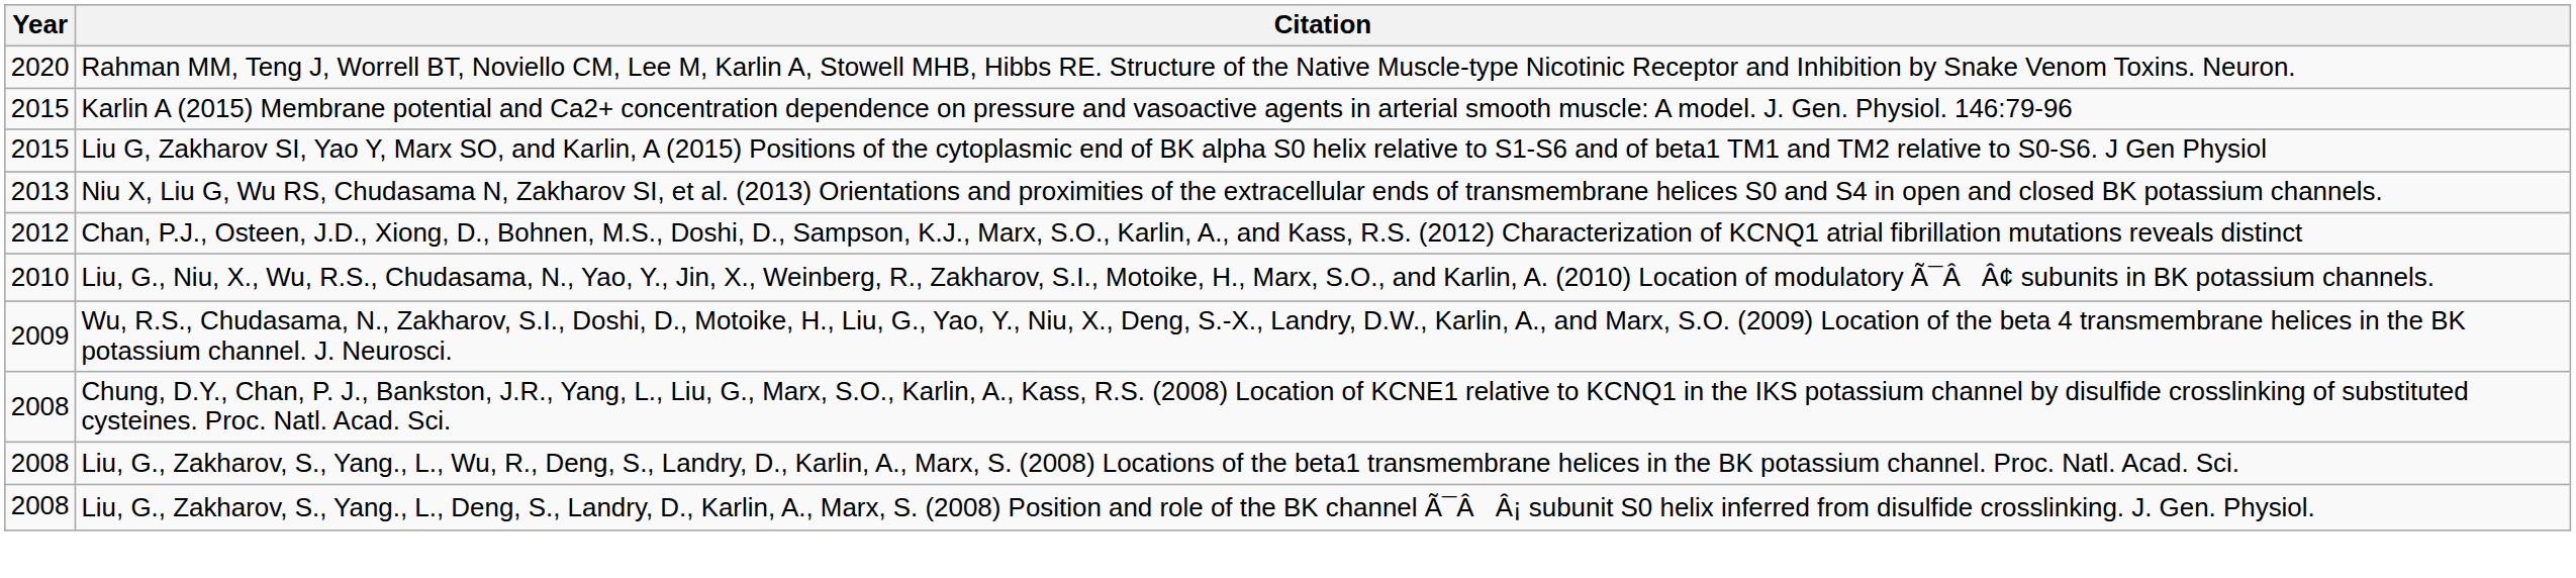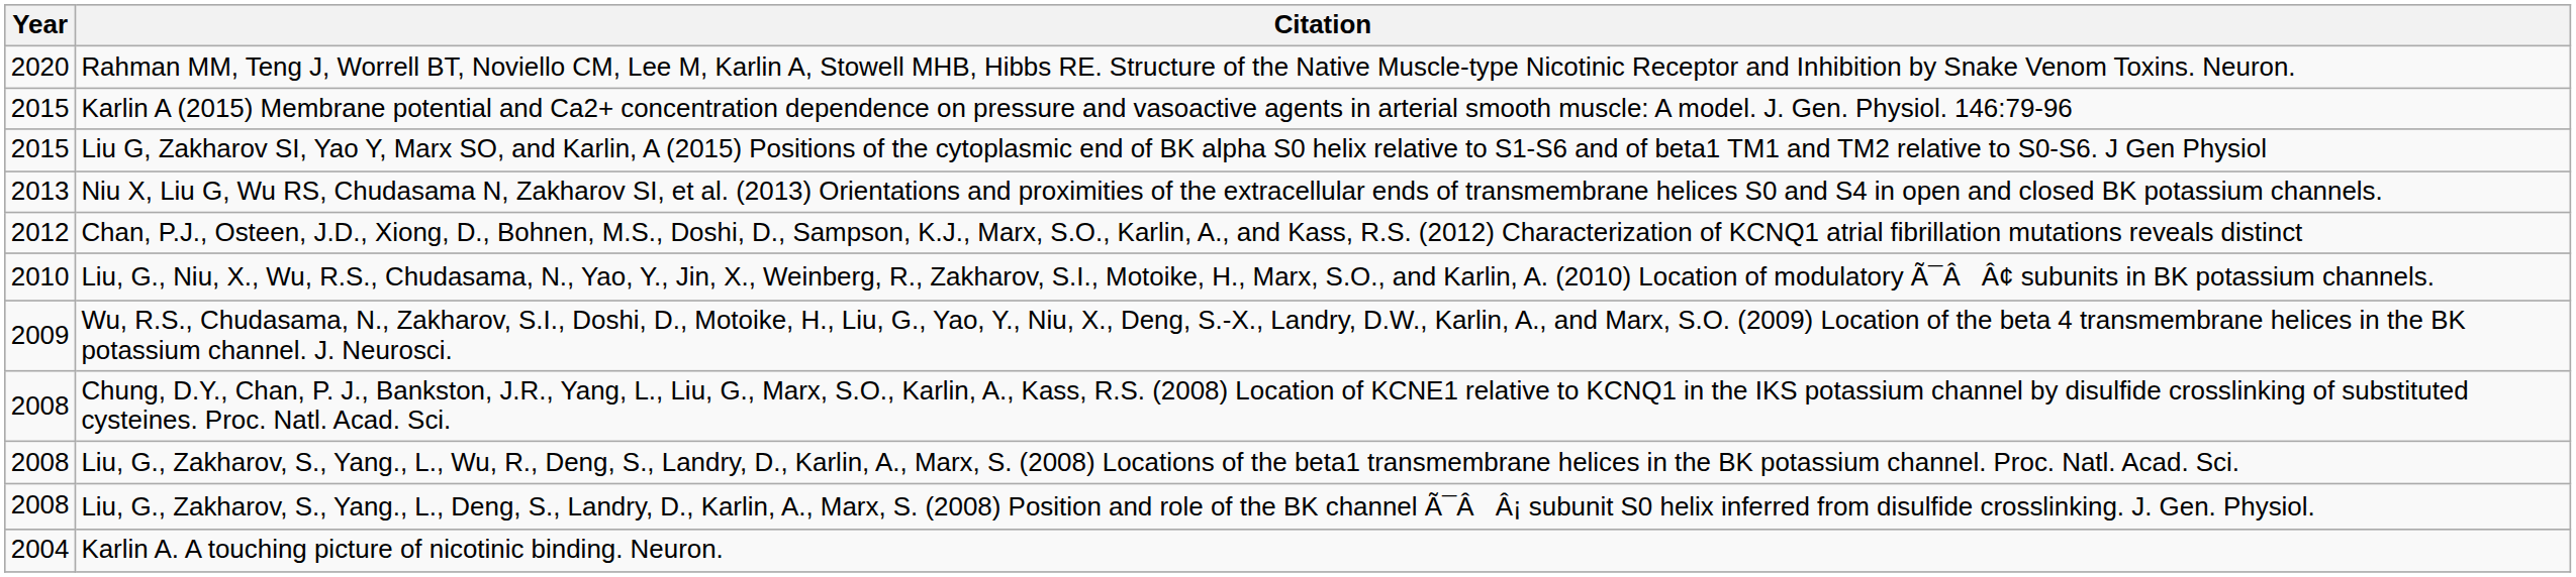+ row: 2004 | Karlin A. A touching picture of nicotinic binding. Neuron.
